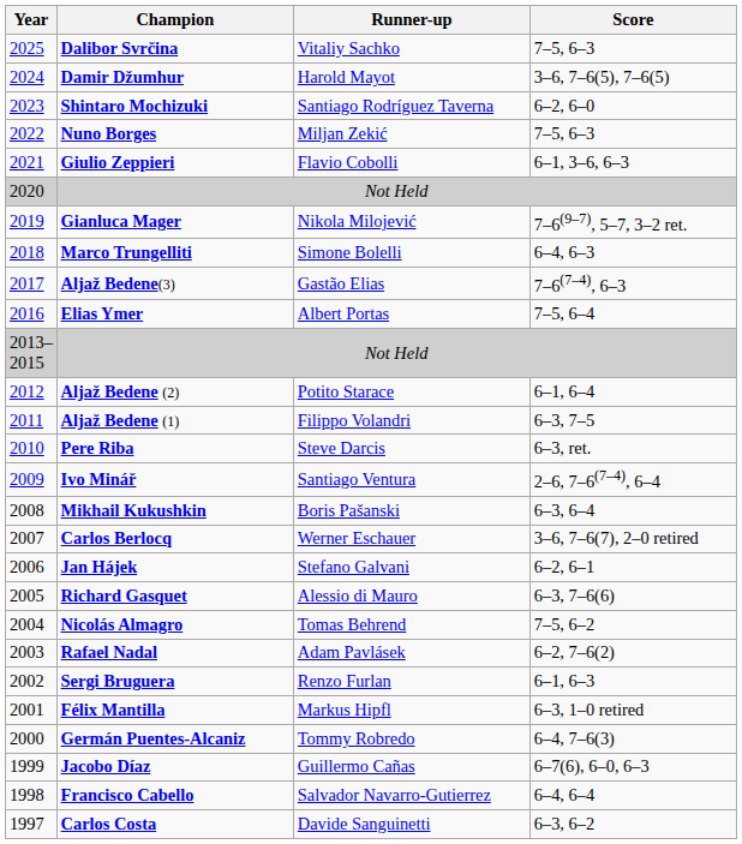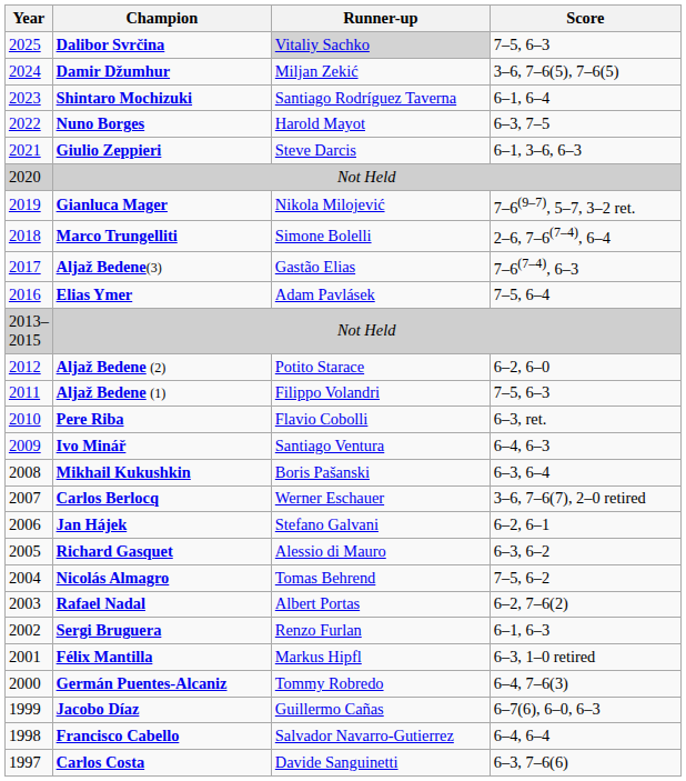Dalibor Svrčina | Runner-up: no background -> lightgrey background
Damir Džumhur | Runner-up: Harold Mayot -> Miljan Zekić
Shintaro Mochizuki | Score: 6–2, 6–0 -> 6–1, 6–4
Nuno Borges | Runner-up: Miljan Zekić -> Harold Mayot
Nuno Borges | Score: 7–5, 6–3 -> 6–3, 7–5
Giulio Zeppieri | Runner-up: Flavio Cobolli -> Steve Darcis
Marco Trungelliti | Score: 6–4, 6–3 -> 2–6, 7–6(7–4), 6–4
Elias Ymer | Runner-up: Albert Portas -> Adam Pavlásek
Aljaž Bedene (2) | Score: 6–1, 6–4 -> 6–2, 6–0
Aljaž Bedene (1) | Score: 6–3, 7–5 -> 7–5, 6–3
Pere Riba | Runner-up: Steve Darcis -> Flavio Cobolli
Ivo Minář | Score: 2–6, 7–6(7–4), 6–4 -> 6–4, 6–3
Richard Gasquet | Score: 6–3, 7–6(6) -> 6–3, 6–2
Rafael Nadal | Runner-up: Adam Pavlásek -> Albert Portas
Carlos Costa | Score: 6–3, 6–2 -> 6–3, 7–6(6)
